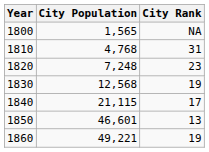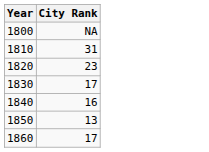- column: City Population | 1,565 | 4,768 | 7,248 | 12,568 | 21,115 | 46,601 | 49,221
1830 | City Rank: 19 -> 17
1840 | City Rank: 17 -> 16
1860 | City Rank: 19 -> 17
